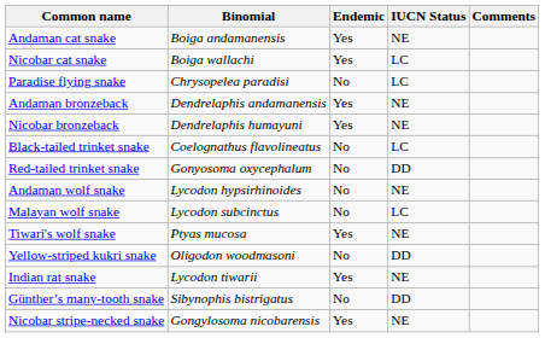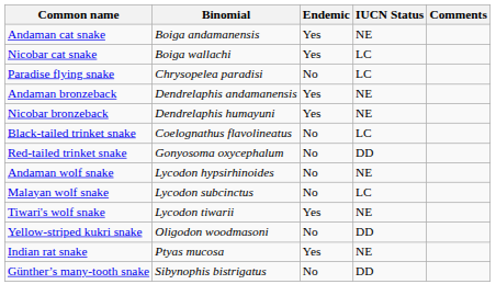Tiwari's wolf snake | Binomial: Ptyas mucosa -> Lycodon tiwarii
Indian rat snake | Binomial: Lycodon tiwarii -> Ptyas mucosa
- row: Nicobar stripe-necked snake | Gongylosoma nicobarensis | Yes | NE
